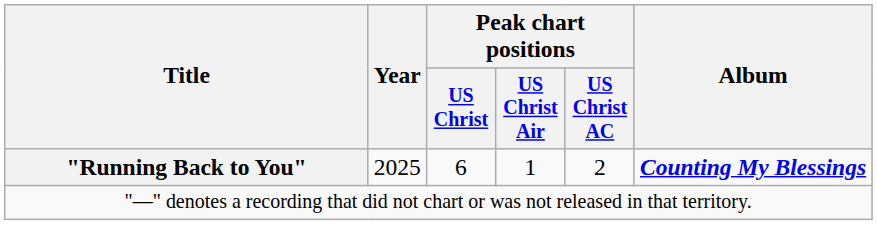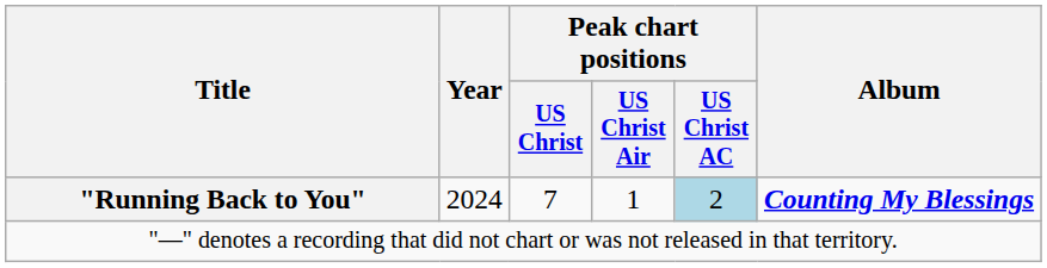"Running Back to You" | Year: 2025 -> 2024
"Running Back to You" | Peak chart positions / US Christ: 6 -> 7
"Running Back to You" | Peak chart positions / US Christ AC: no background -> lightblue background
